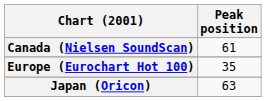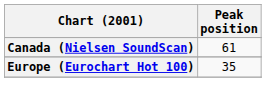- row: Japan (Oricon) | 63
